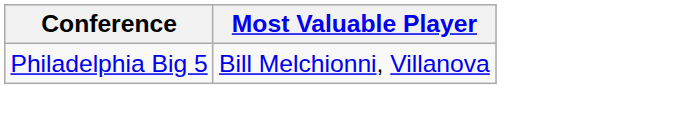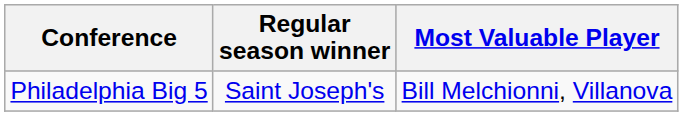+ column: Regular season winner | Saint Joseph's
